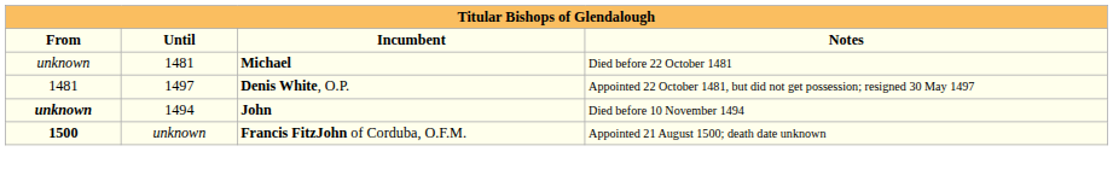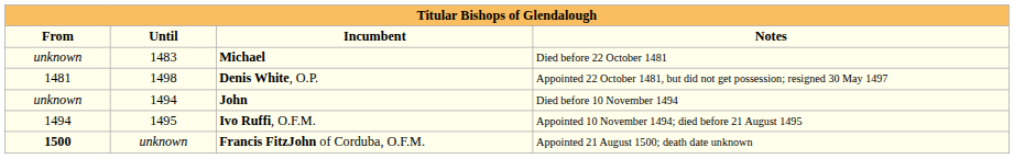Michael | Until: 1481 -> 1483
Denis White, O.P. | Until: 1497 -> 1498
John | From: bold -> normal
+ row: 1494 | 1495 | Ivo Ruffi, O.F.M. | Appointed 10 November 1494; died before 21 August 1495
